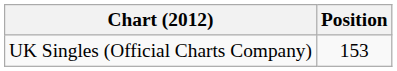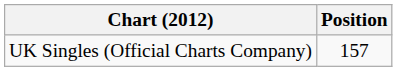UK Singles (Official Charts Company) | Position: 153 -> 157
